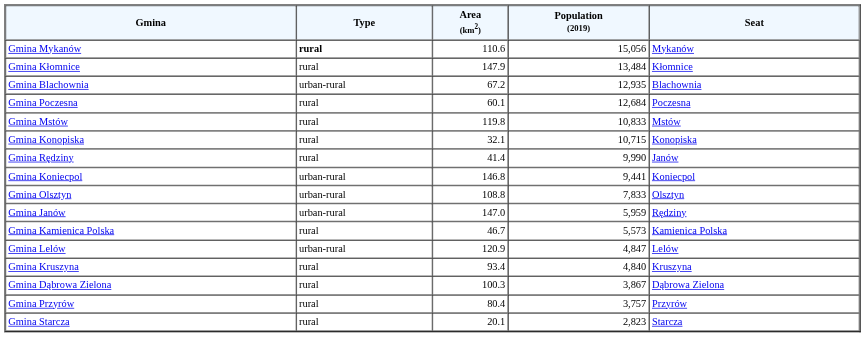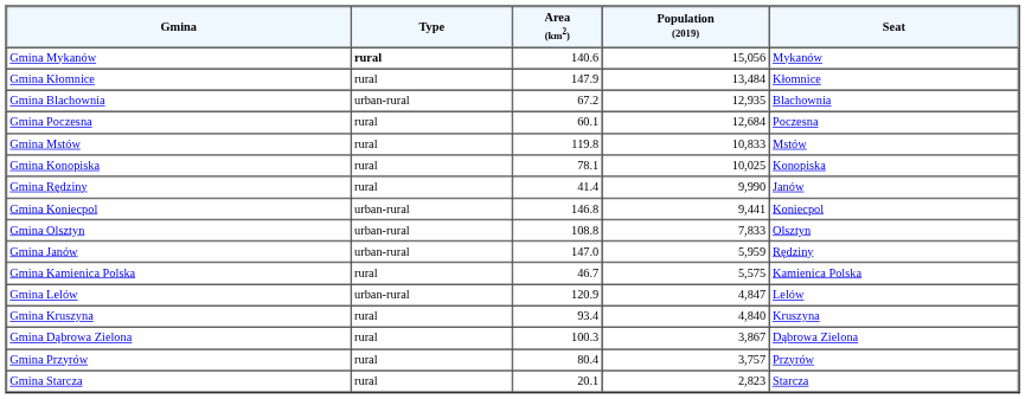Gmina Mykanów | Area (km2): 110.6 -> 140.6
Gmina Konopiska | Area (km2): 32.1 -> 78.1
Gmina Konopiska | Population (2019): 10,715 -> 10,025
Gmina Kamienica Polska | Population (2019): 5,573 -> 5,575
